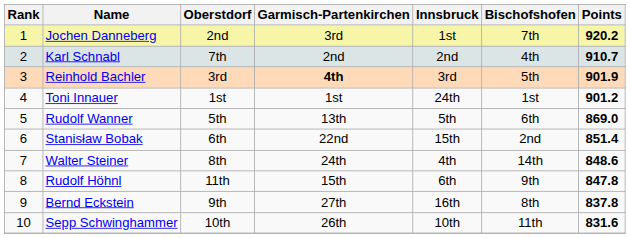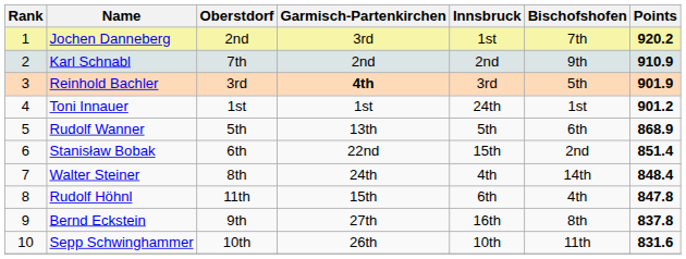Karl Schnabl | Bischofshofen: 4th -> 9th
Karl Schnabl | Points: 910.7 -> 910.9
Rudolf Wanner | Points: 869.0 -> 868.9
Walter Steiner | Points: 848.6 -> 848.4
Rudolf Höhnl | Bischofshofen: 9th -> 4th
